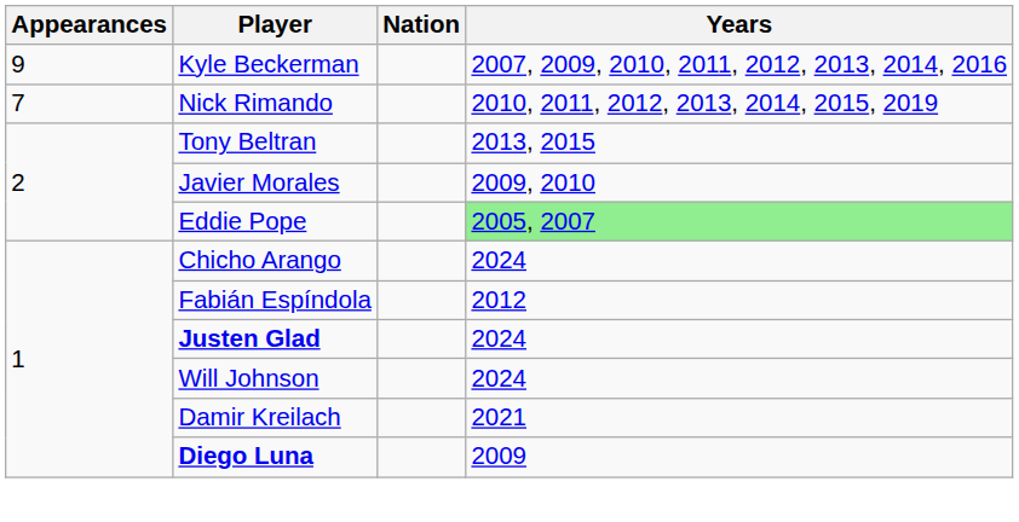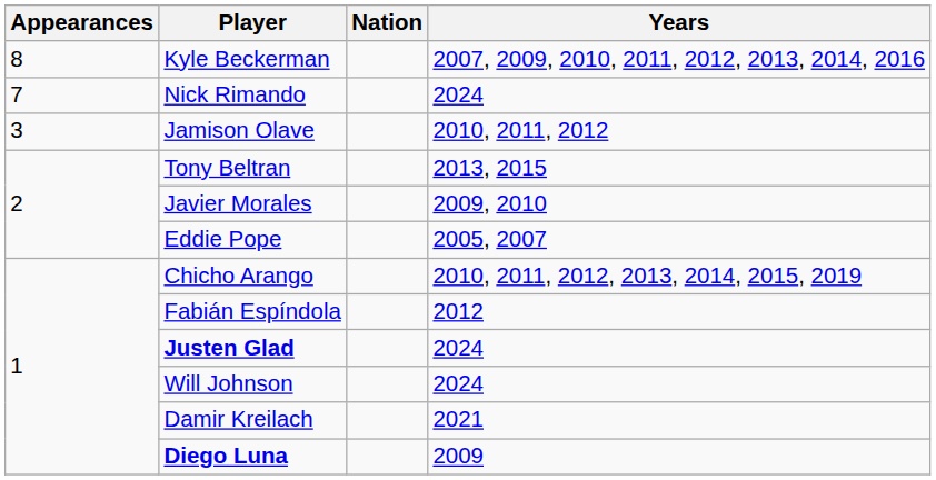Kyle Beckerman | Appearances: 9 -> 8
Nick Rimando | Years: 2010, 2011, 2012, 2013, 2014, 2015, 2019 -> 2024
+ row: 3 | Jamison Olave | 2010, 2011, 2012
Eddie Pope | Years: lightgreen background -> no background
Chicho Arango | Years: 2024 -> 2010, 2011, 2012, 2013, 2014, 2015, 2019
